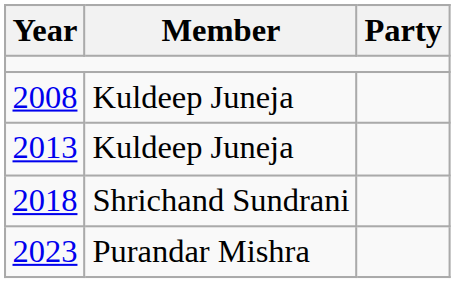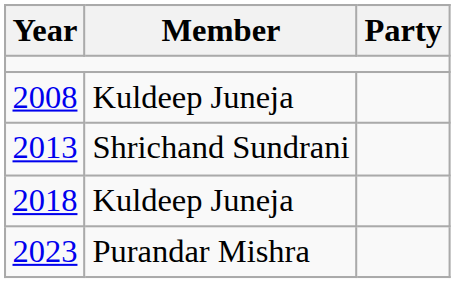2013 | Member: Kuldeep Juneja -> Shrichand Sundrani
2018 | Member: Shrichand Sundrani -> Kuldeep Juneja
